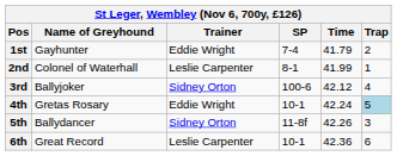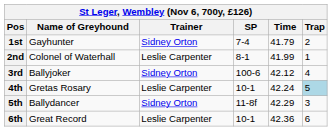1st | Trainer: Eddie Wright -> Sidney Orton
4th | Trainer: Eddie Wright -> Leslie Carpenter
5th | Time: 42.26 -> 42.29
